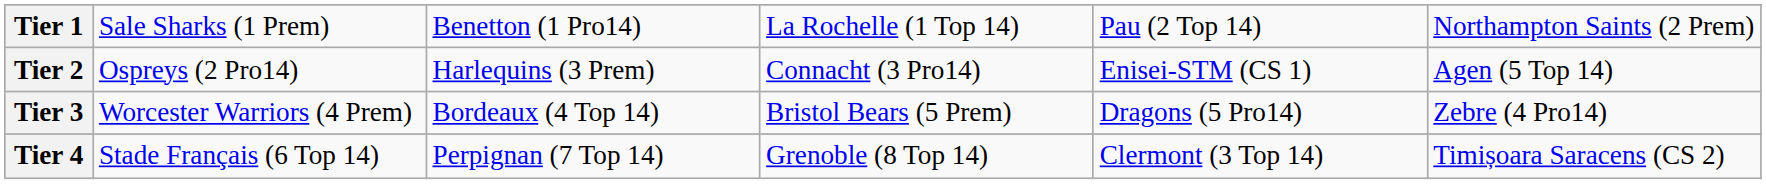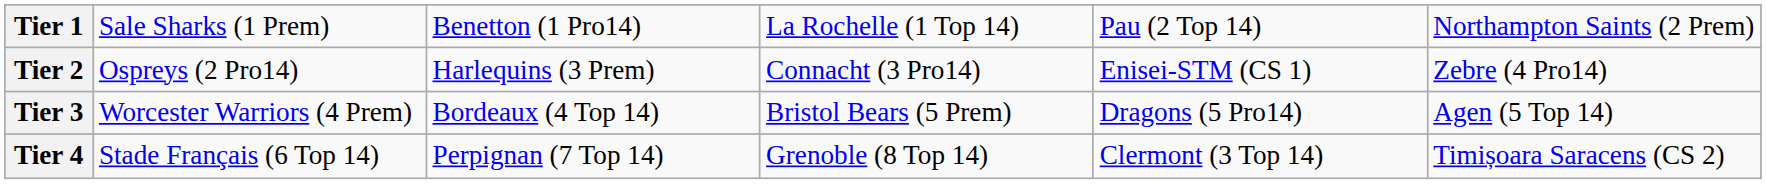Tier 2 | column 6: Agen (5 Top 14) -> Zebre (4 Pro14)
Tier 3 | column 6: Zebre (4 Pro14) -> Agen (5 Top 14)
